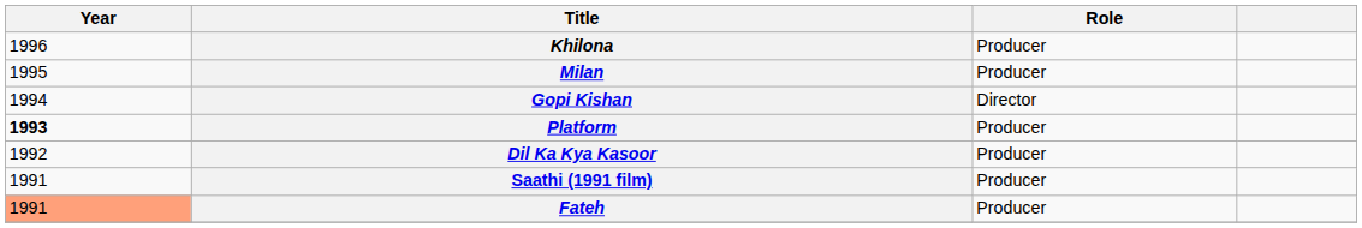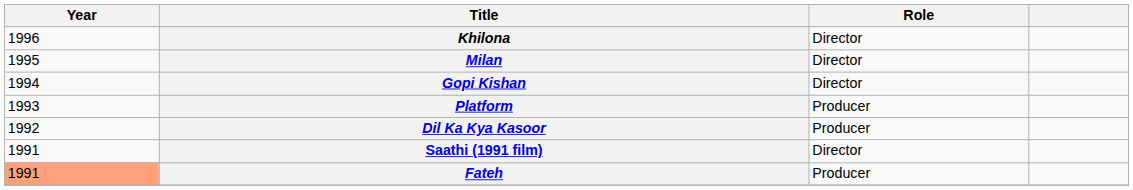Khilona | Role: Producer -> Director
Milan | Role: Producer -> Director
Platform | Year: bold -> normal
Saathi (1991 film) | Role: Producer -> Director
